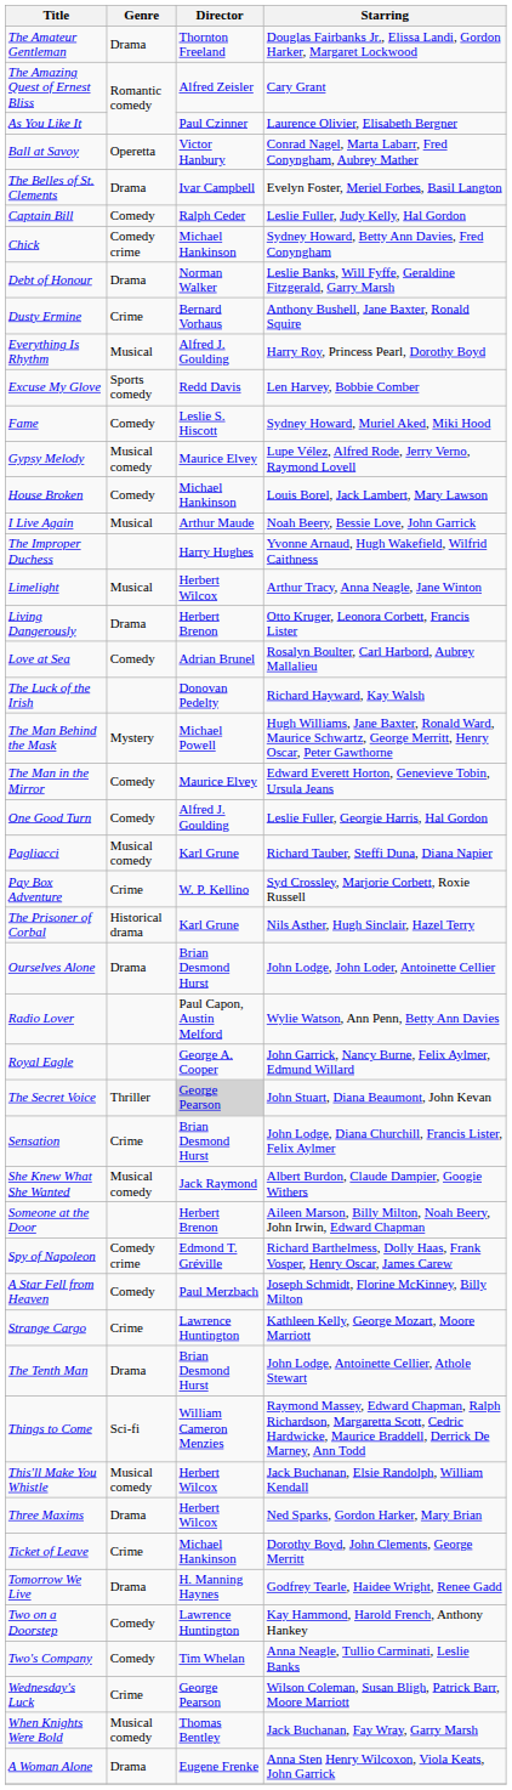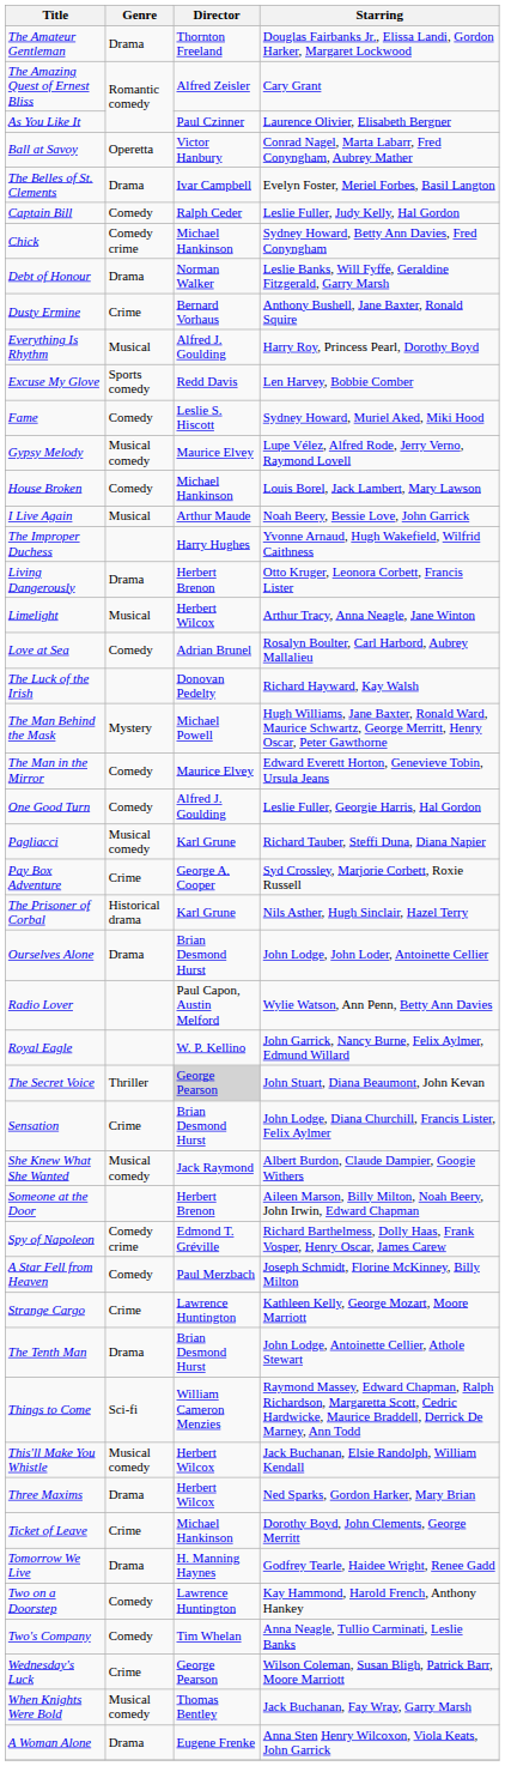rows swapped: Limelight <-> Living Dangerously
Pay Box Adventure | Director: W. P. Kellino -> George A. Cooper
Royal Eagle | Director: George A. Cooper -> W. P. Kellino
